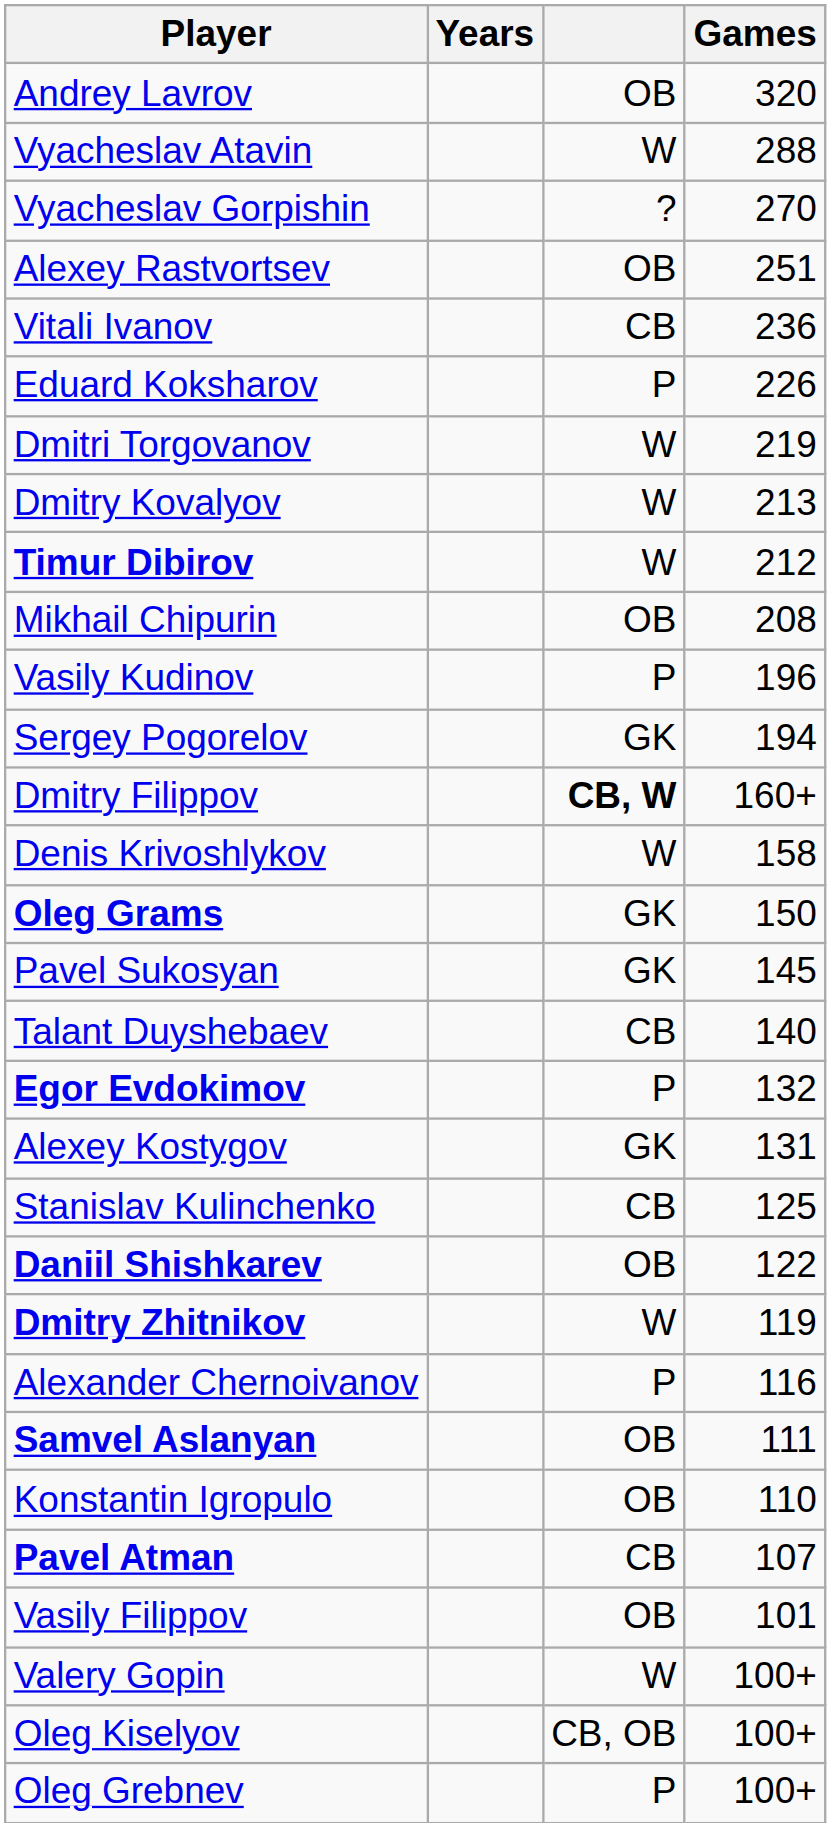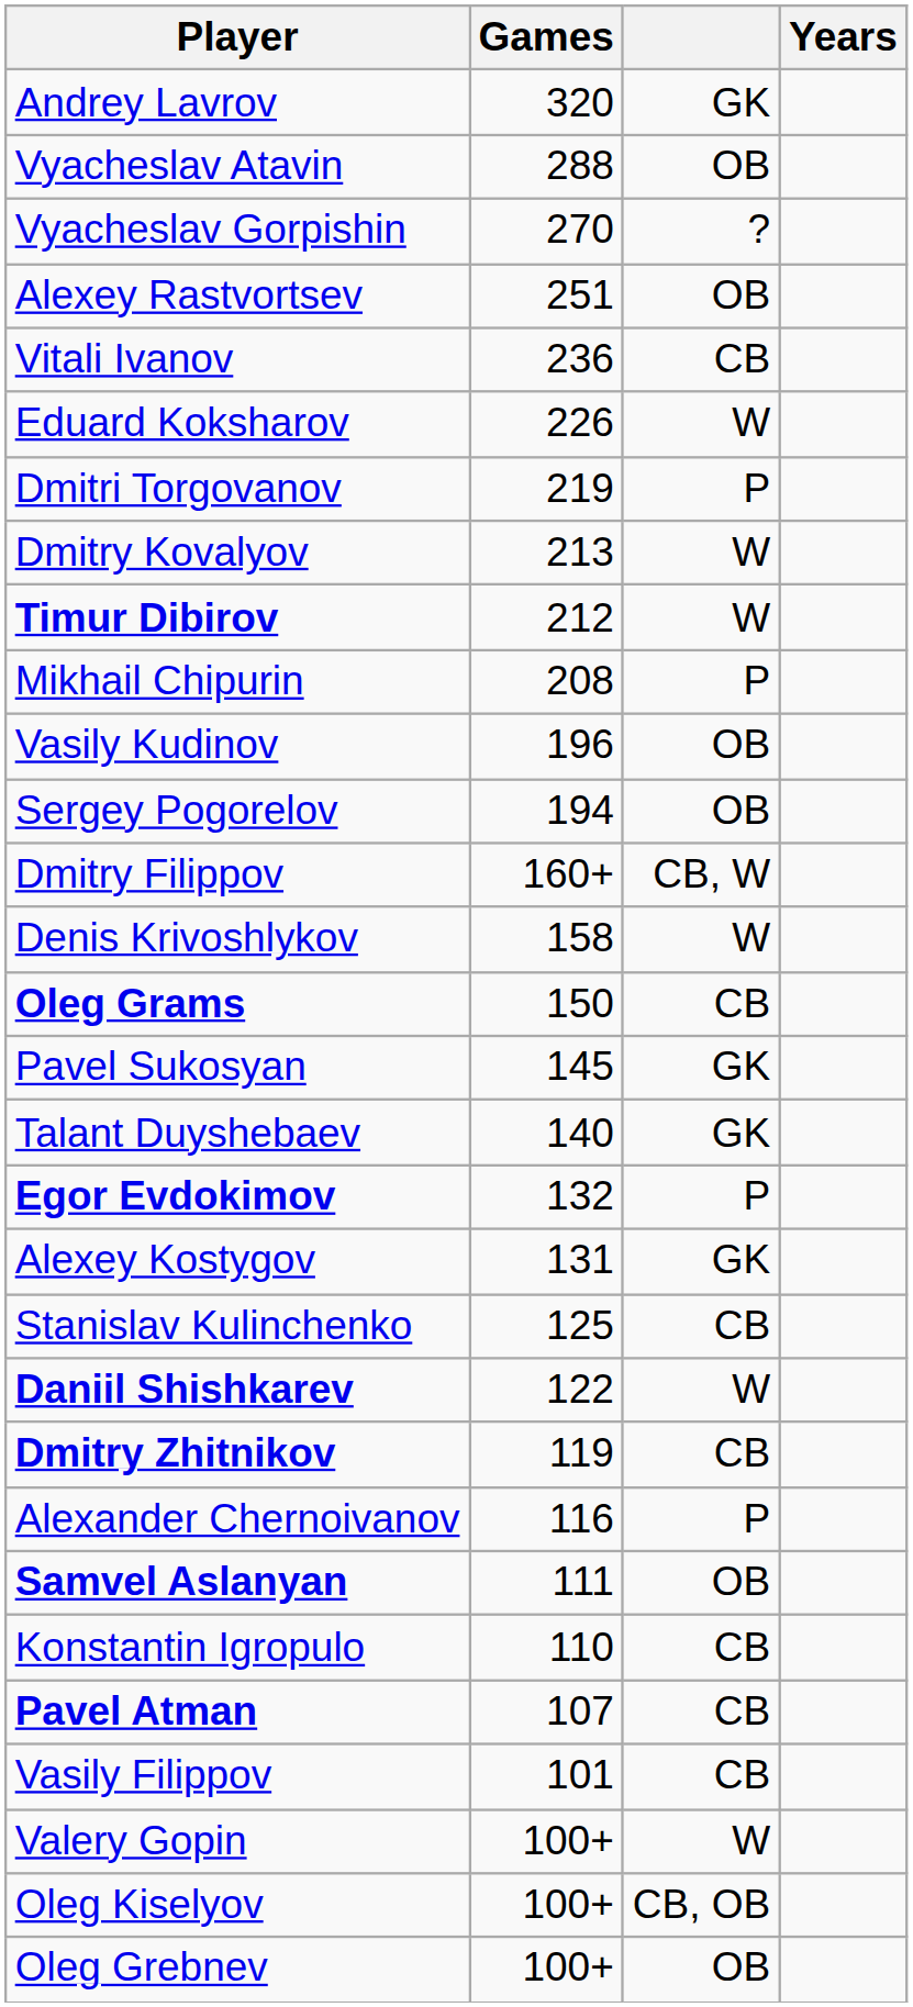columns swapped: Games <-> Years
Andrey Lavrov | column 3: OB -> GK
Vyacheslav Atavin | column 3: W -> OB
Eduard Koksharov | column 3: P -> W
Dmitri Torgovanov | column 3: W -> P
Mikhail Chipurin | column 3: OB -> P
Vasily Kudinov | column 3: P -> OB
Sergey Pogorelov | column 3: GK -> OB
Dmitry Filippov | column 3: bold -> normal
Oleg Grams | column 3: GK -> CB
Talant Duyshebaev | column 3: CB -> GK
Daniil Shishkarev | column 3: OB -> W
Dmitry Zhitnikov | column 3: W -> CB
Konstantin Igropulo | column 3: OB -> CB
Vasily Filippov | column 3: OB -> CB
Oleg Grebnev | column 3: P -> OB
